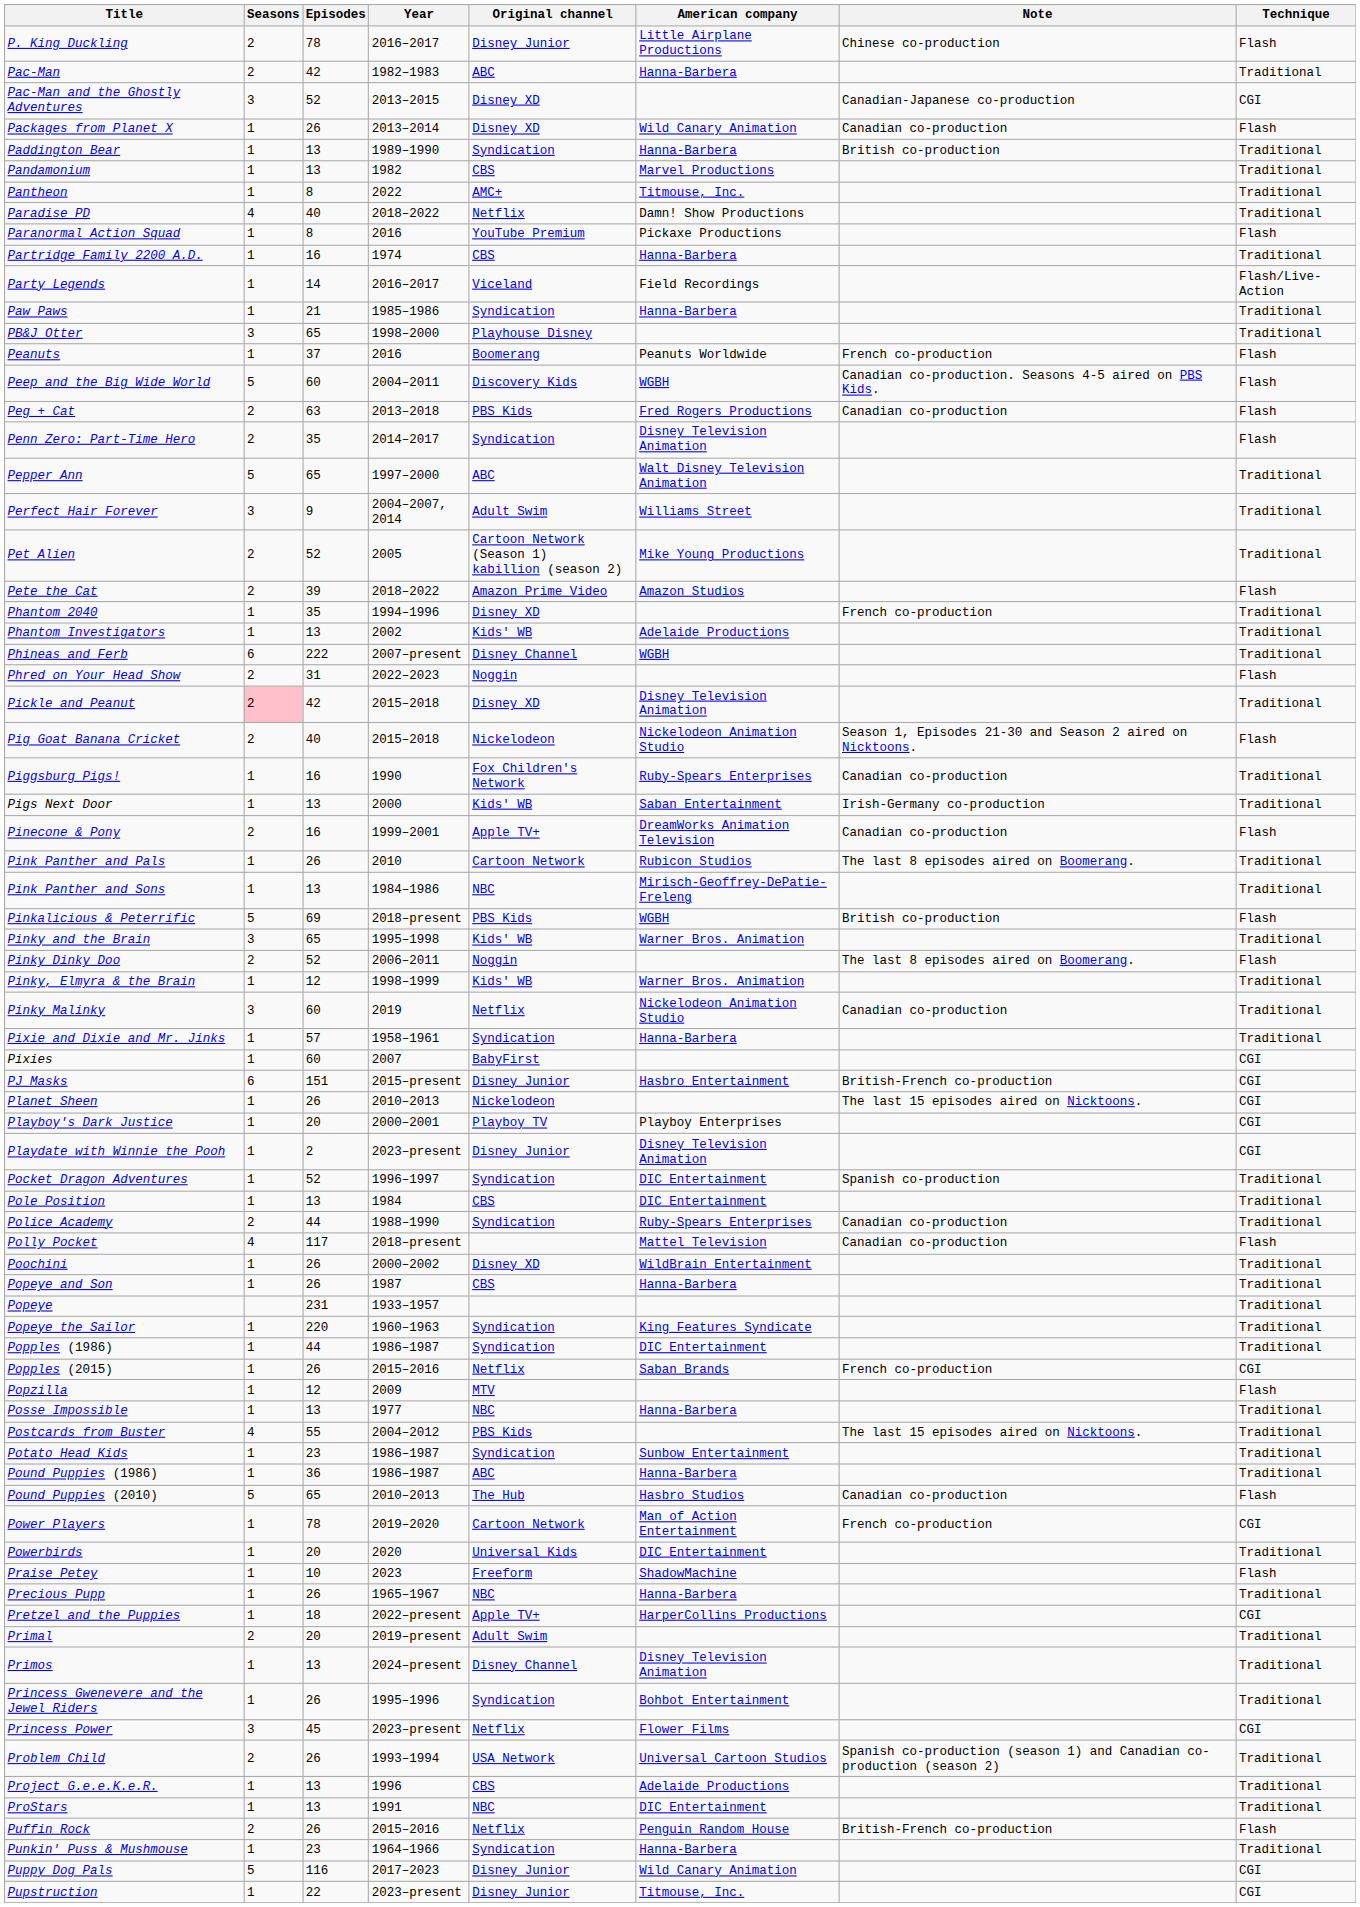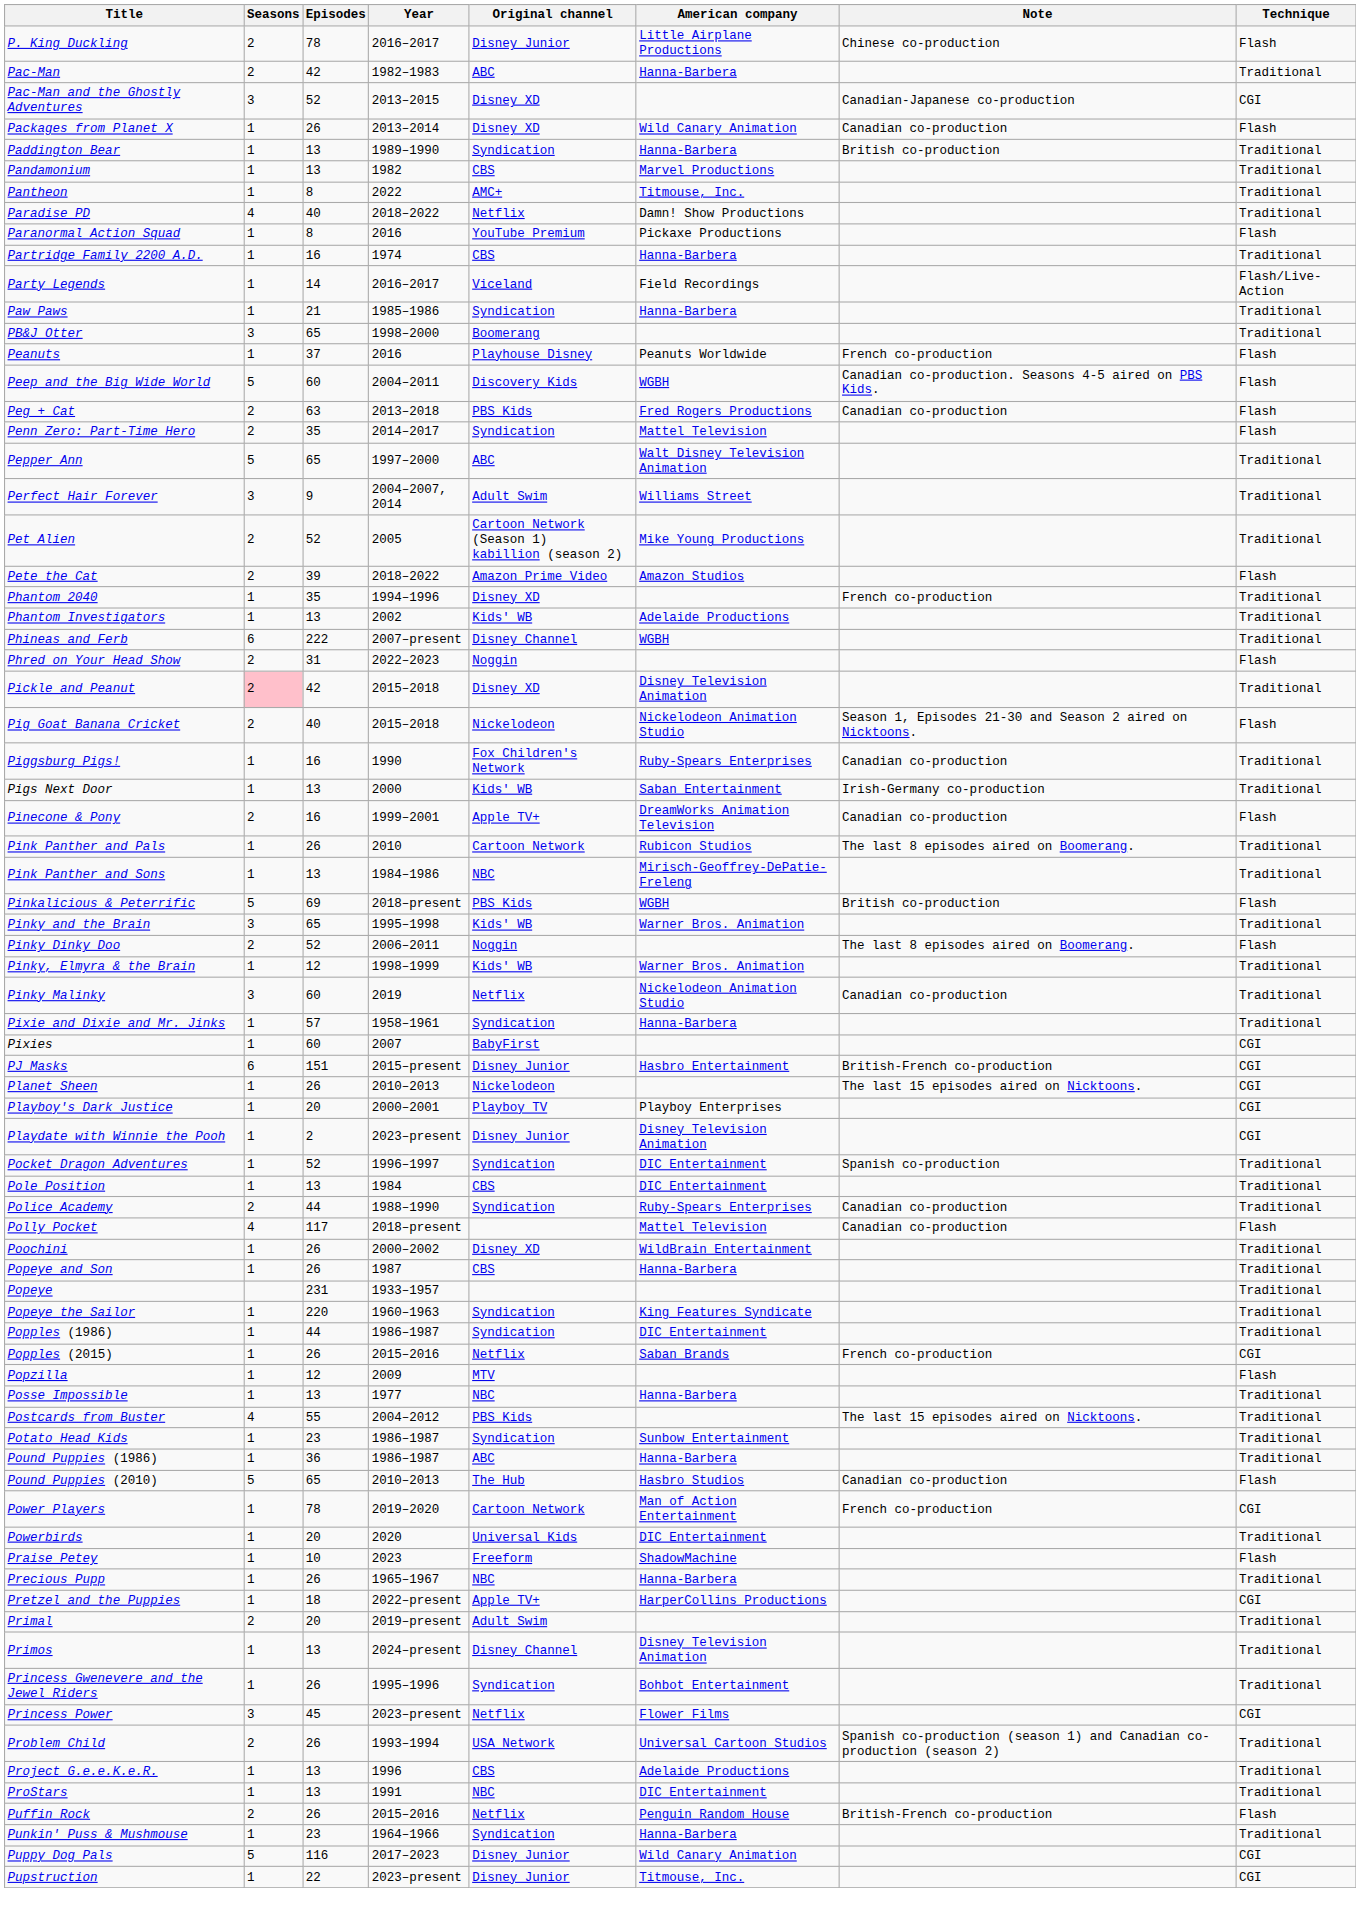PB&J Otter | Original channel: Playhouse Disney -> Boomerang
Peanuts | Original channel: Boomerang -> Playhouse Disney
Penn Zero: Part-Time Hero | American company: Disney Television Animation -> Mattel Television
